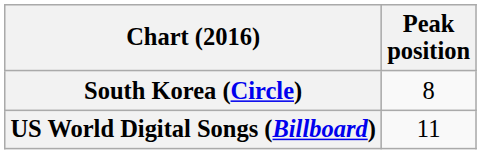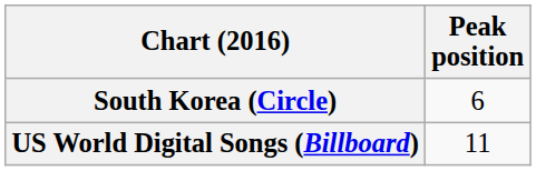South Korea (Circle) | Peak position: 8 -> 6
